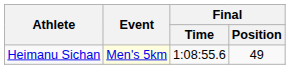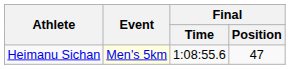Heimanu Sichan | Final / Position: 49 -> 47
